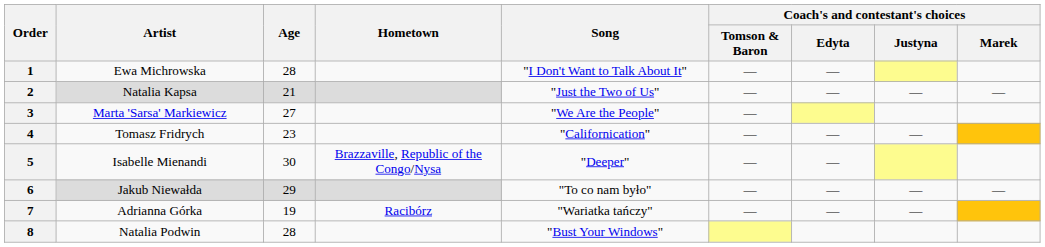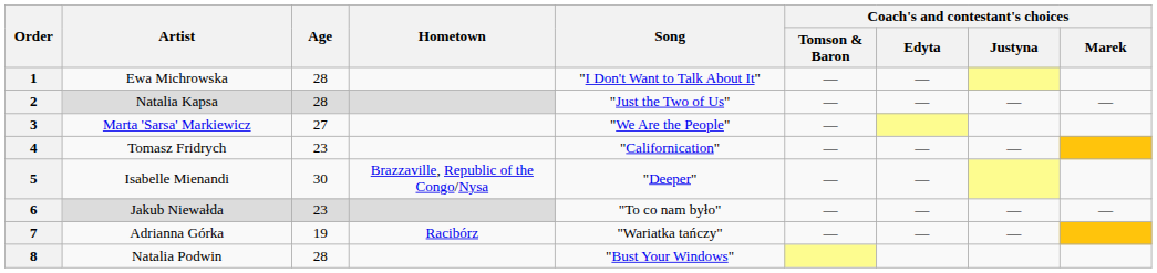2 | Age: 21 -> 28
6 | Age: 29 -> 23
